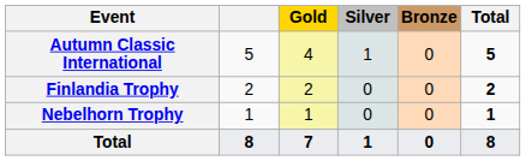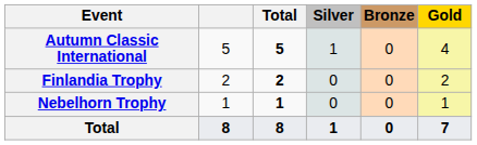columns swapped: Gold <-> Total
